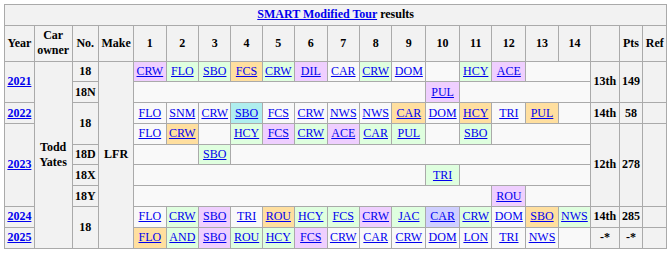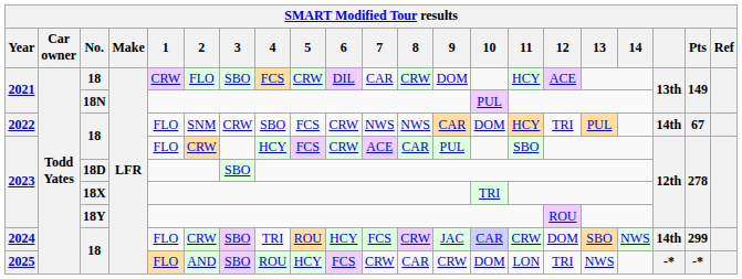2022 | 4: paleturquoise background -> no background
2022 | Pts: 58 -> 67
2024 | Pts: 285 -> 299
